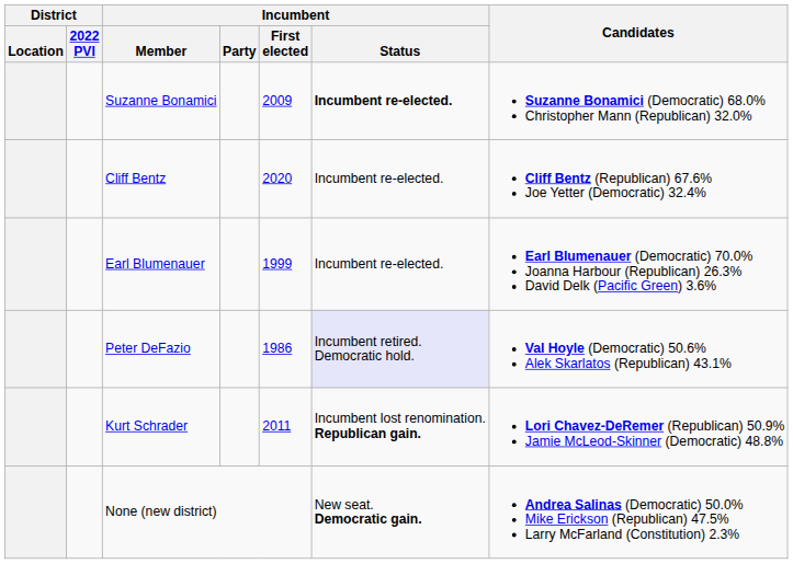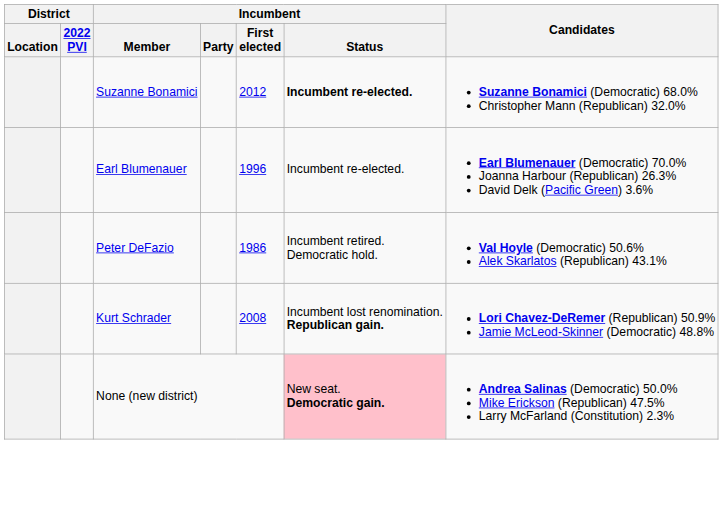Suzanne Bonamici | Incumbent / First elected: 2009 -> 2012
- row: Cliff Bentz | 2020 | Incumbent re-elected. | Cliff Bentz (Republican) 67.6% Joe Yetter (Democratic) 32.4%
Earl Blumenauer | Incumbent / First elected: 1999 -> 1996
Peter DeFazio | Incumbent / Status: lavender background -> no background
Kurt Schrader | Incumbent / First elected: 2011 -> 2008
None (new district) | Incumbent / Status: no background -> pink background
